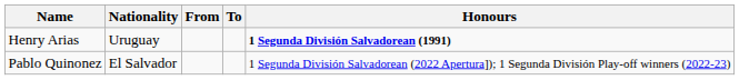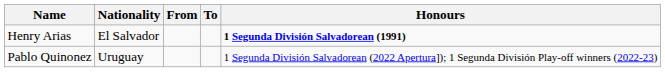Henry Arias | Nationality: Uruguay -> El Salvador
Pablo Quinonez | Nationality: El Salvador -> Uruguay
